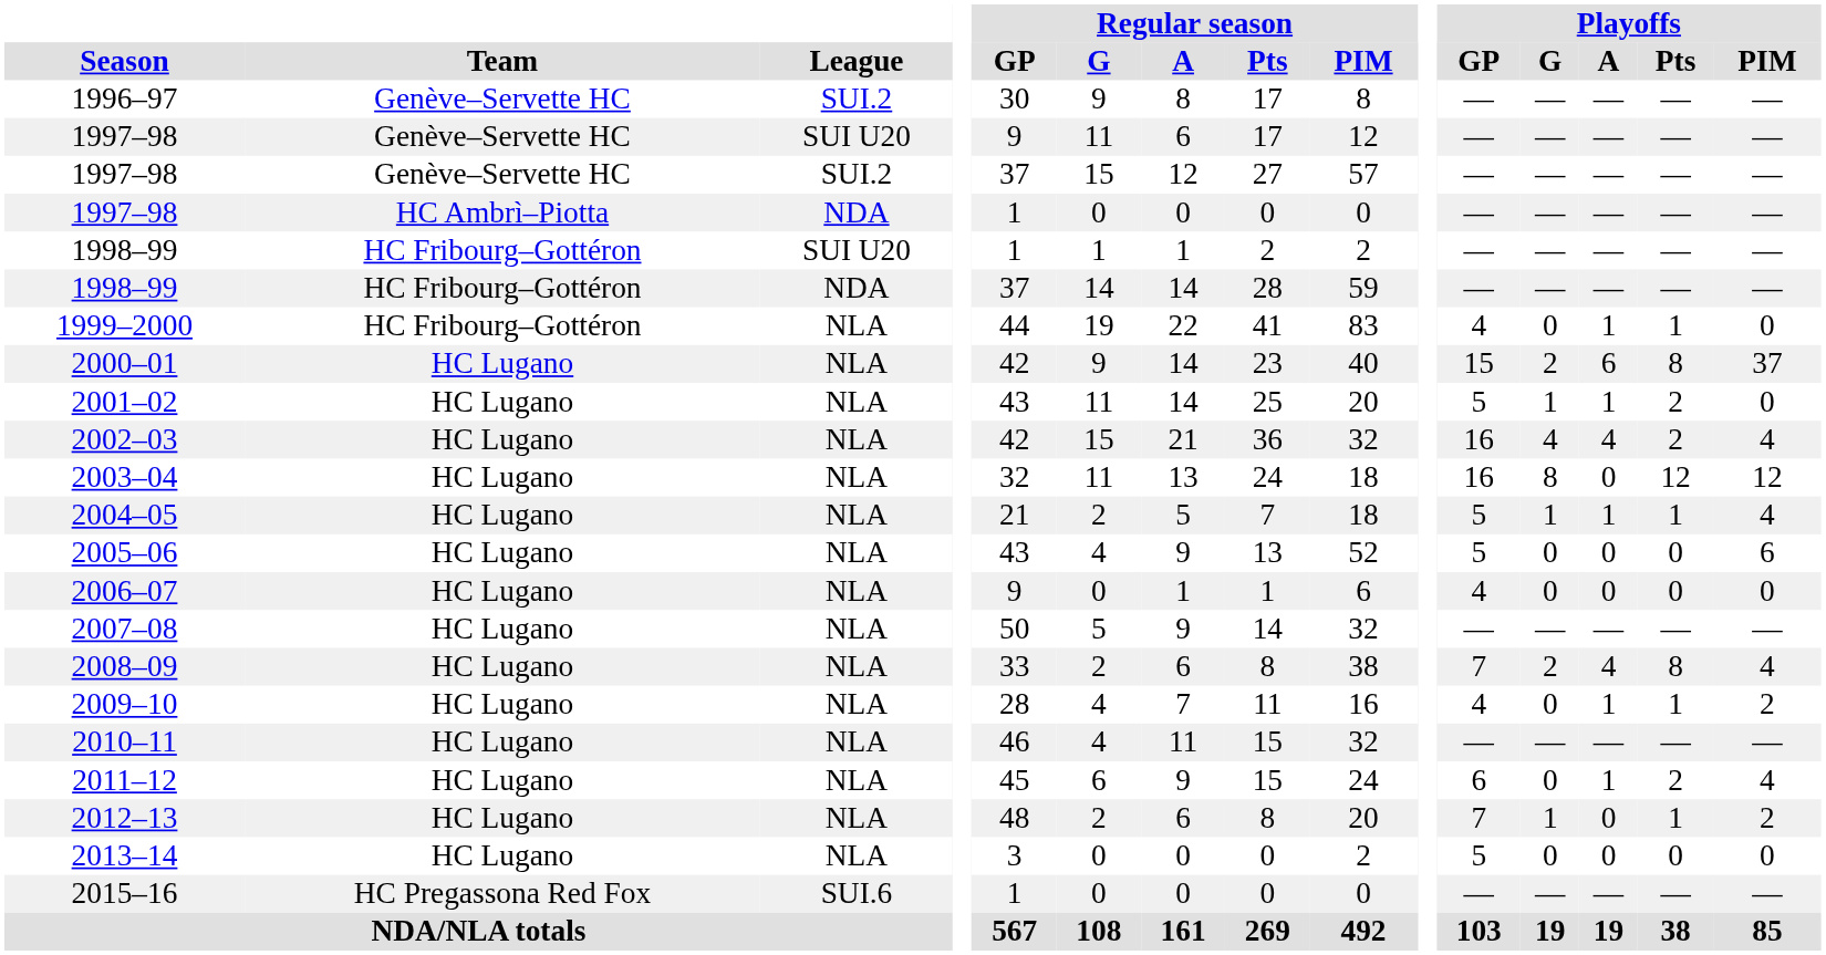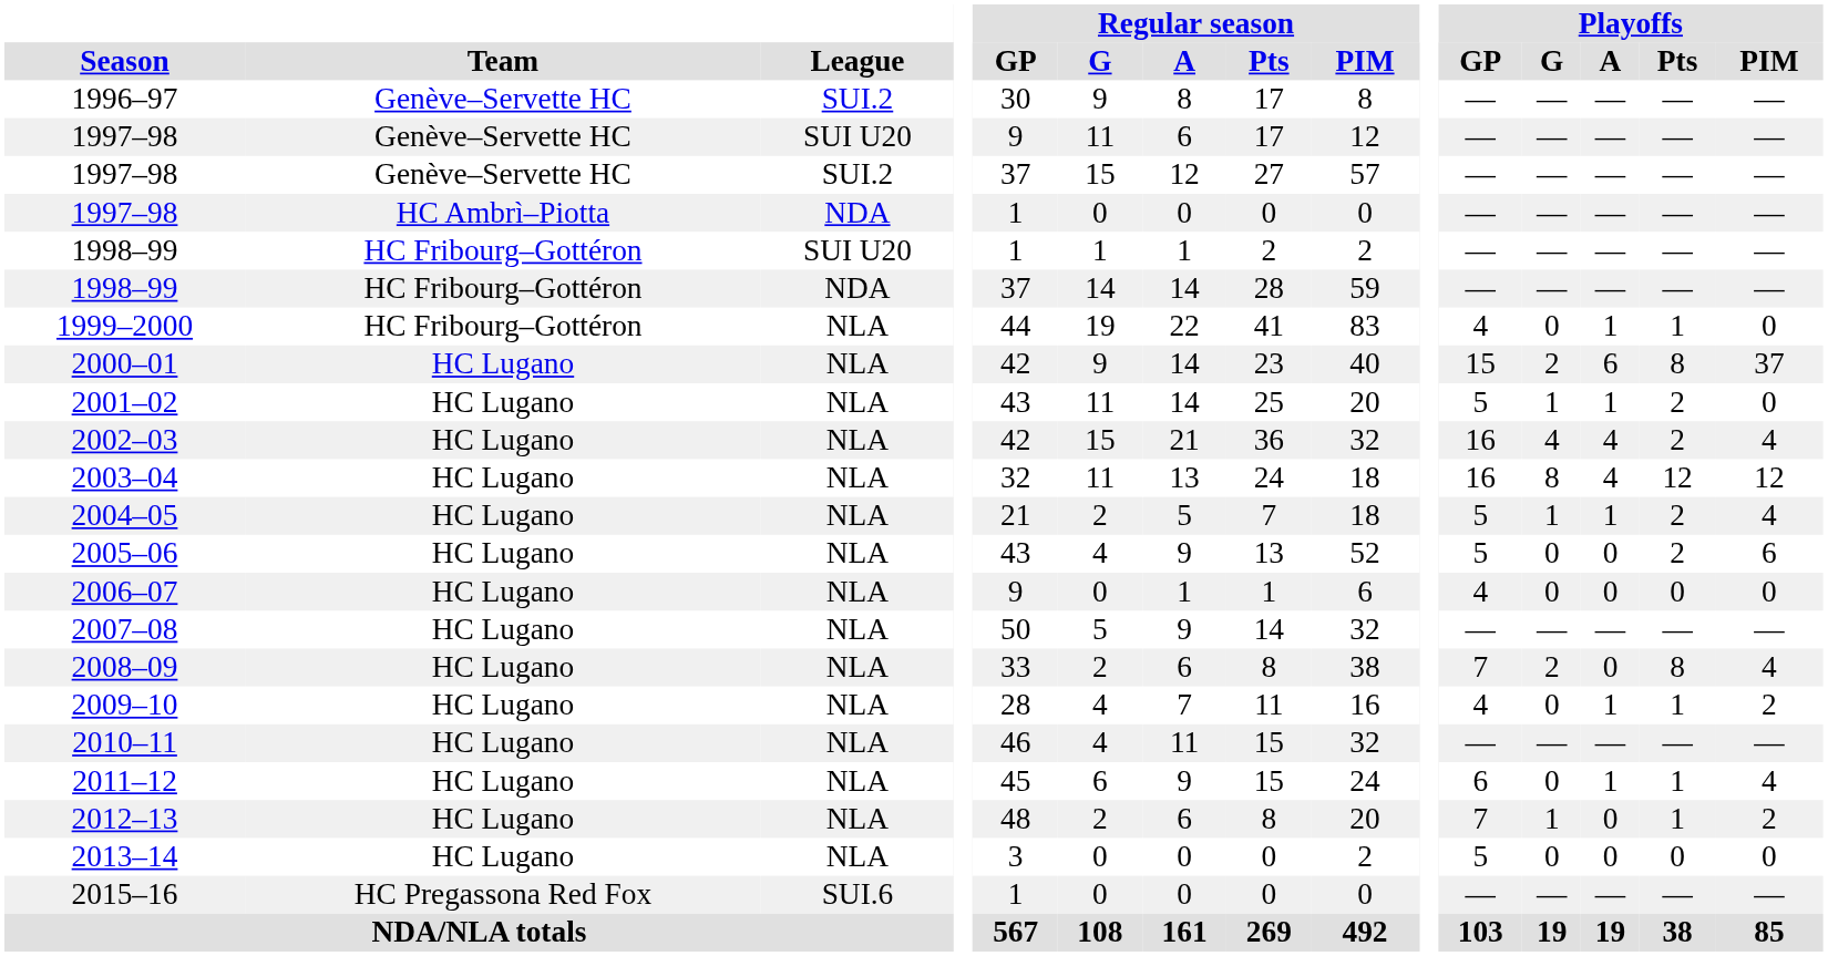2003–04 | Playoffs / A: 0 -> 4
2004–05 | Playoffs / Pts: 1 -> 2
2005–06 | Playoffs / Pts: 0 -> 2
2008–09 | Playoffs / A: 4 -> 0
2011–12 | Playoffs / Pts: 2 -> 1
